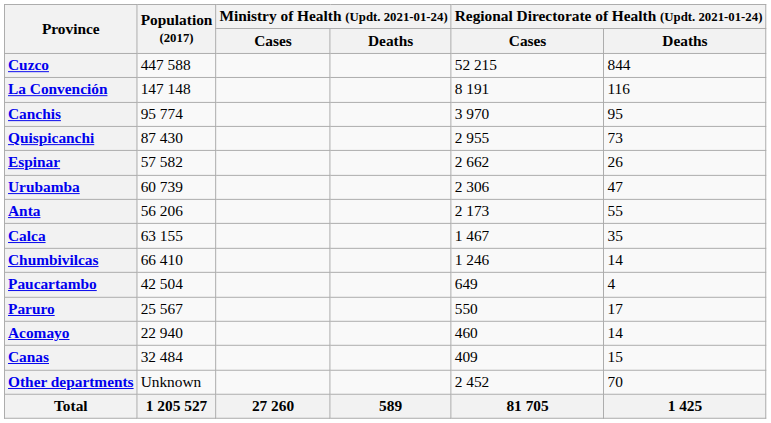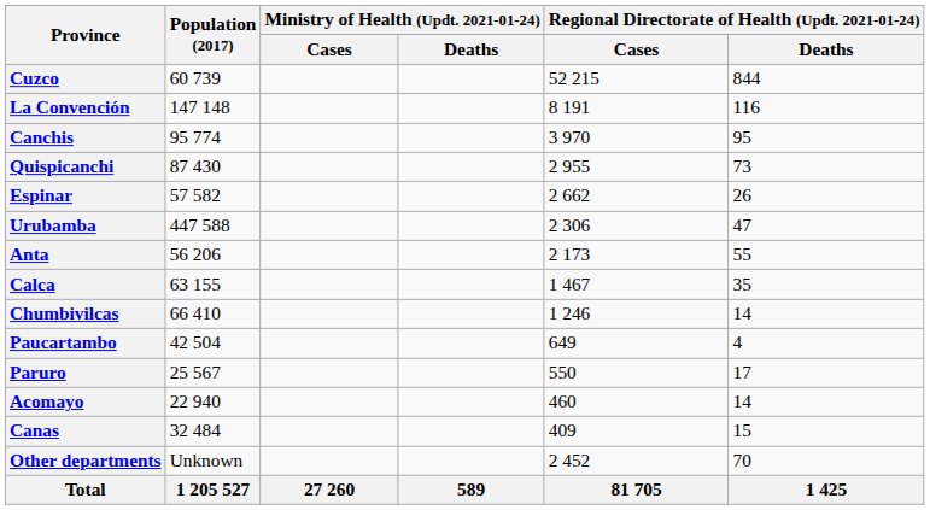Cuzco | Population (2017): 447 588 -> 60 739
Urubamba | Population (2017): 60 739 -> 447 588
